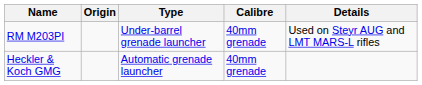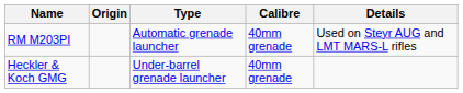RM M203PI | Type: Under-barrel grenade launcher -> Automatic grenade launcher
Heckler & Koch GMG | Type: Automatic grenade launcher -> Under-barrel grenade launcher
